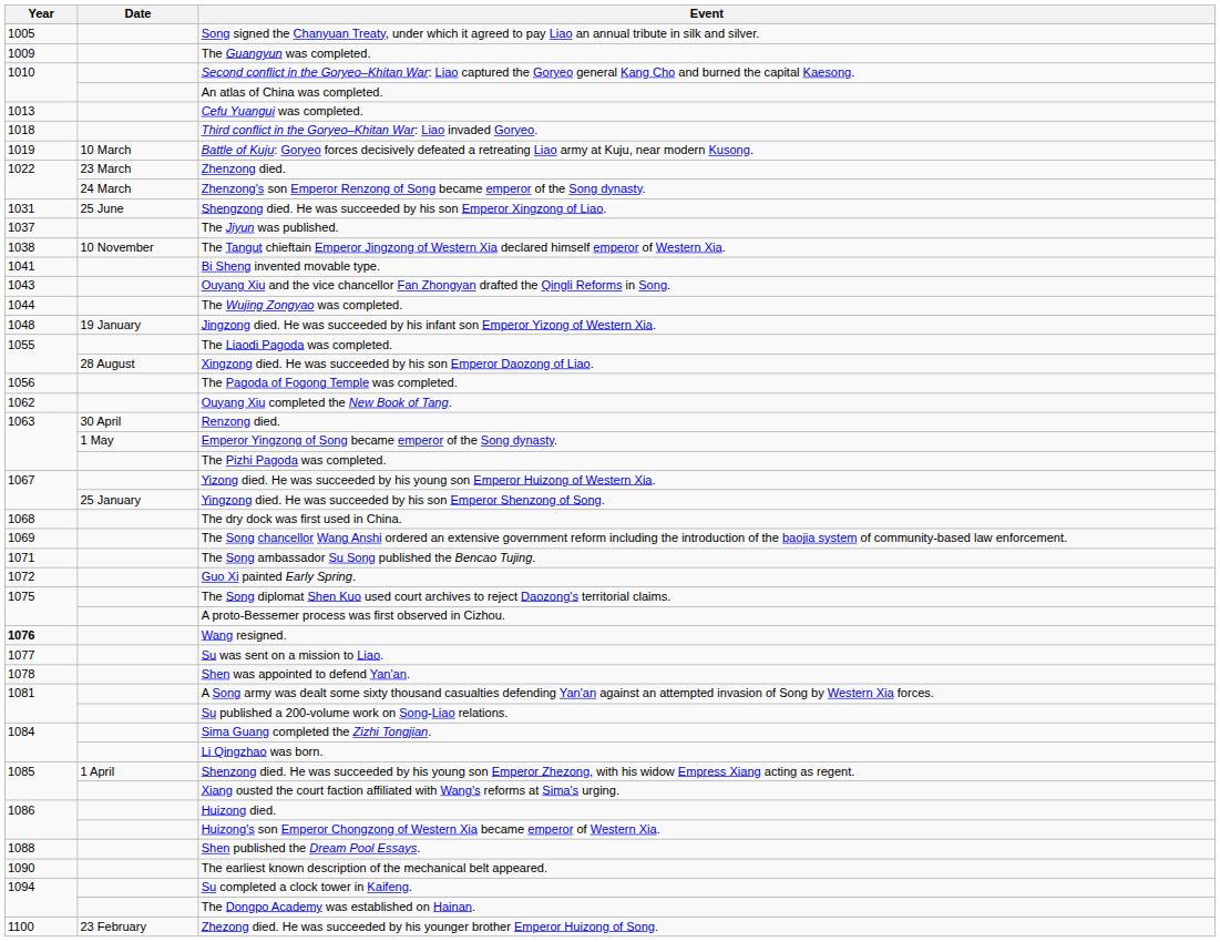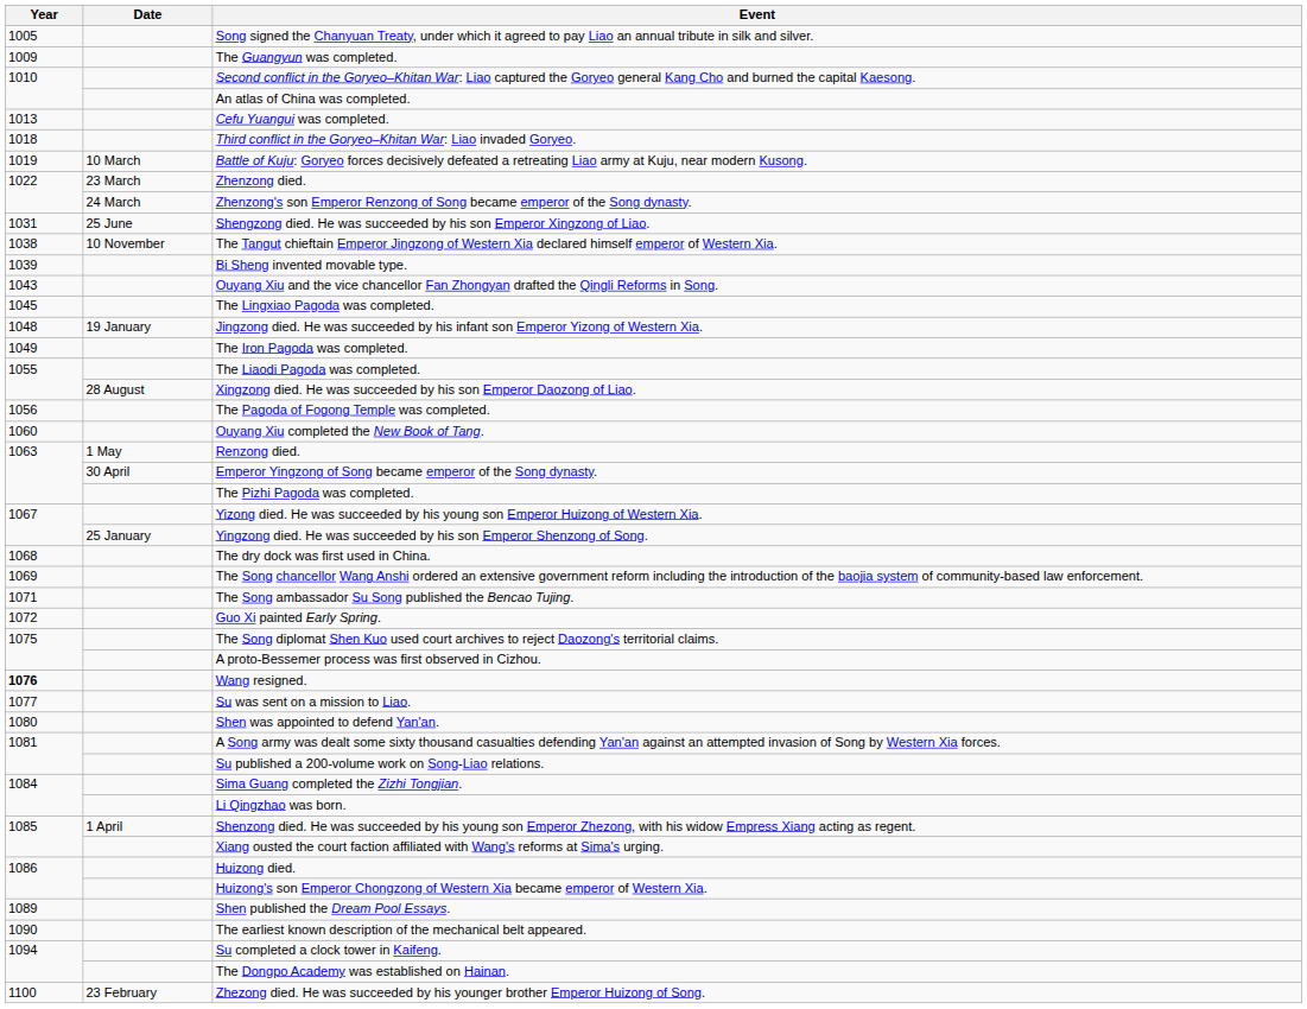- row: 1037 | The Jiyun was published.
Bi Sheng invented movable type. | Year: 1041 -> 1039
- row: 1044 | The Wujing Zongyao was completed.
+ row: 1045 | The Lingxiao Pagoda was completed.
+ row: 1049 | The Iron Pagoda was completed.
Ouyang Xiu completed the New Book of Tang. | Year: 1062 -> 1060
Renzong died. | Date: 30 April -> 1 May
Emperor Yingzong of Song became emperor of the Song dynasty. | Date: 1 May -> 30 April
Shen was appointed to defend Yan'an. | Year: 1078 -> 1080
Shen published the Dream Pool Essays. | Year: 1088 -> 1089
